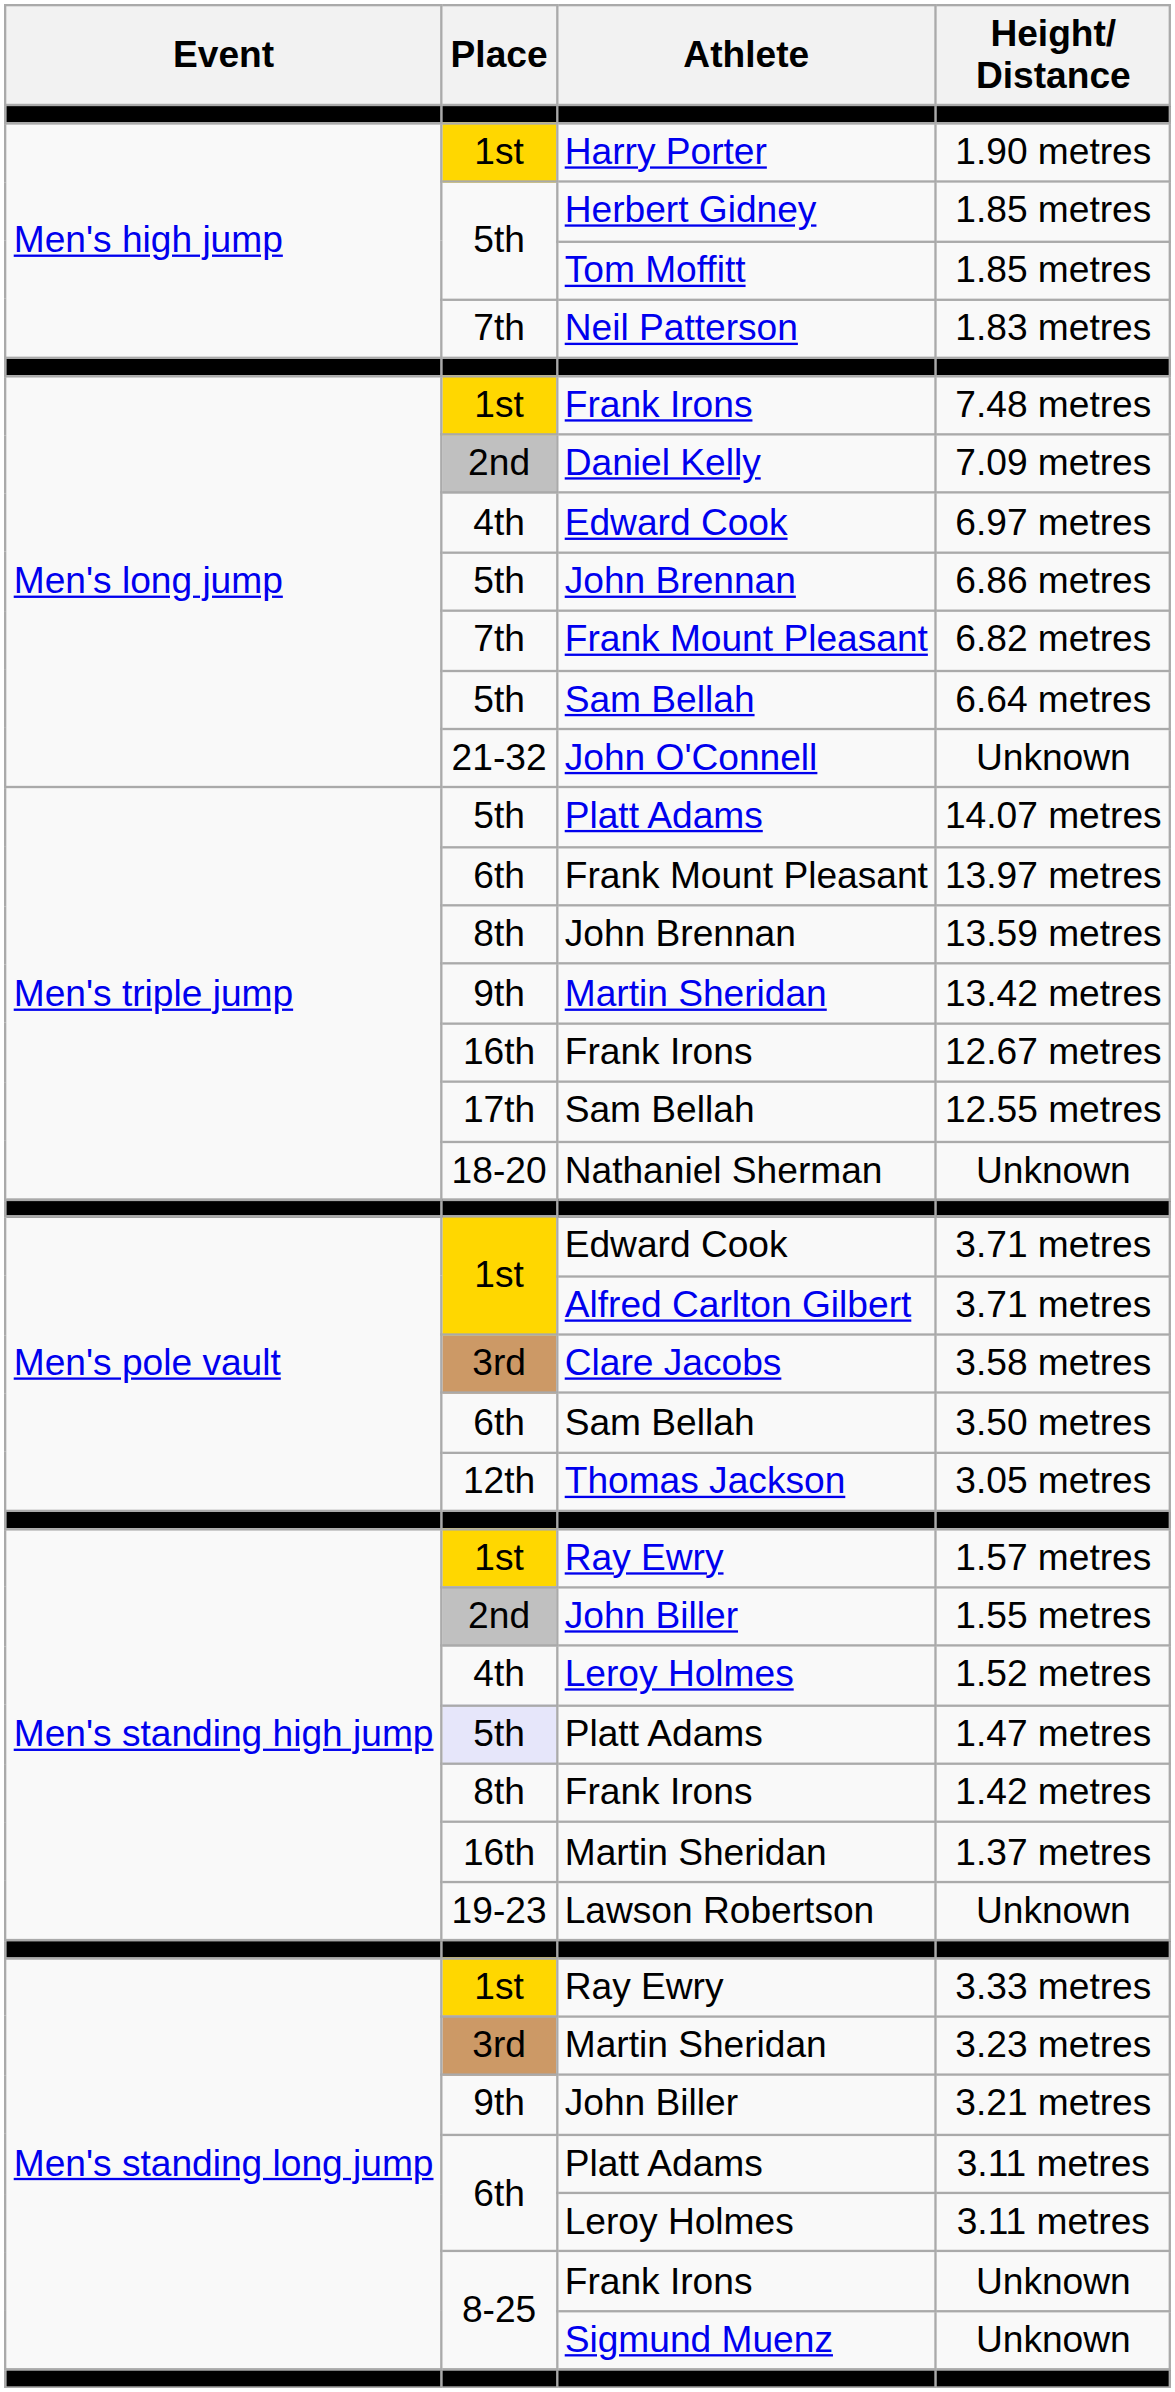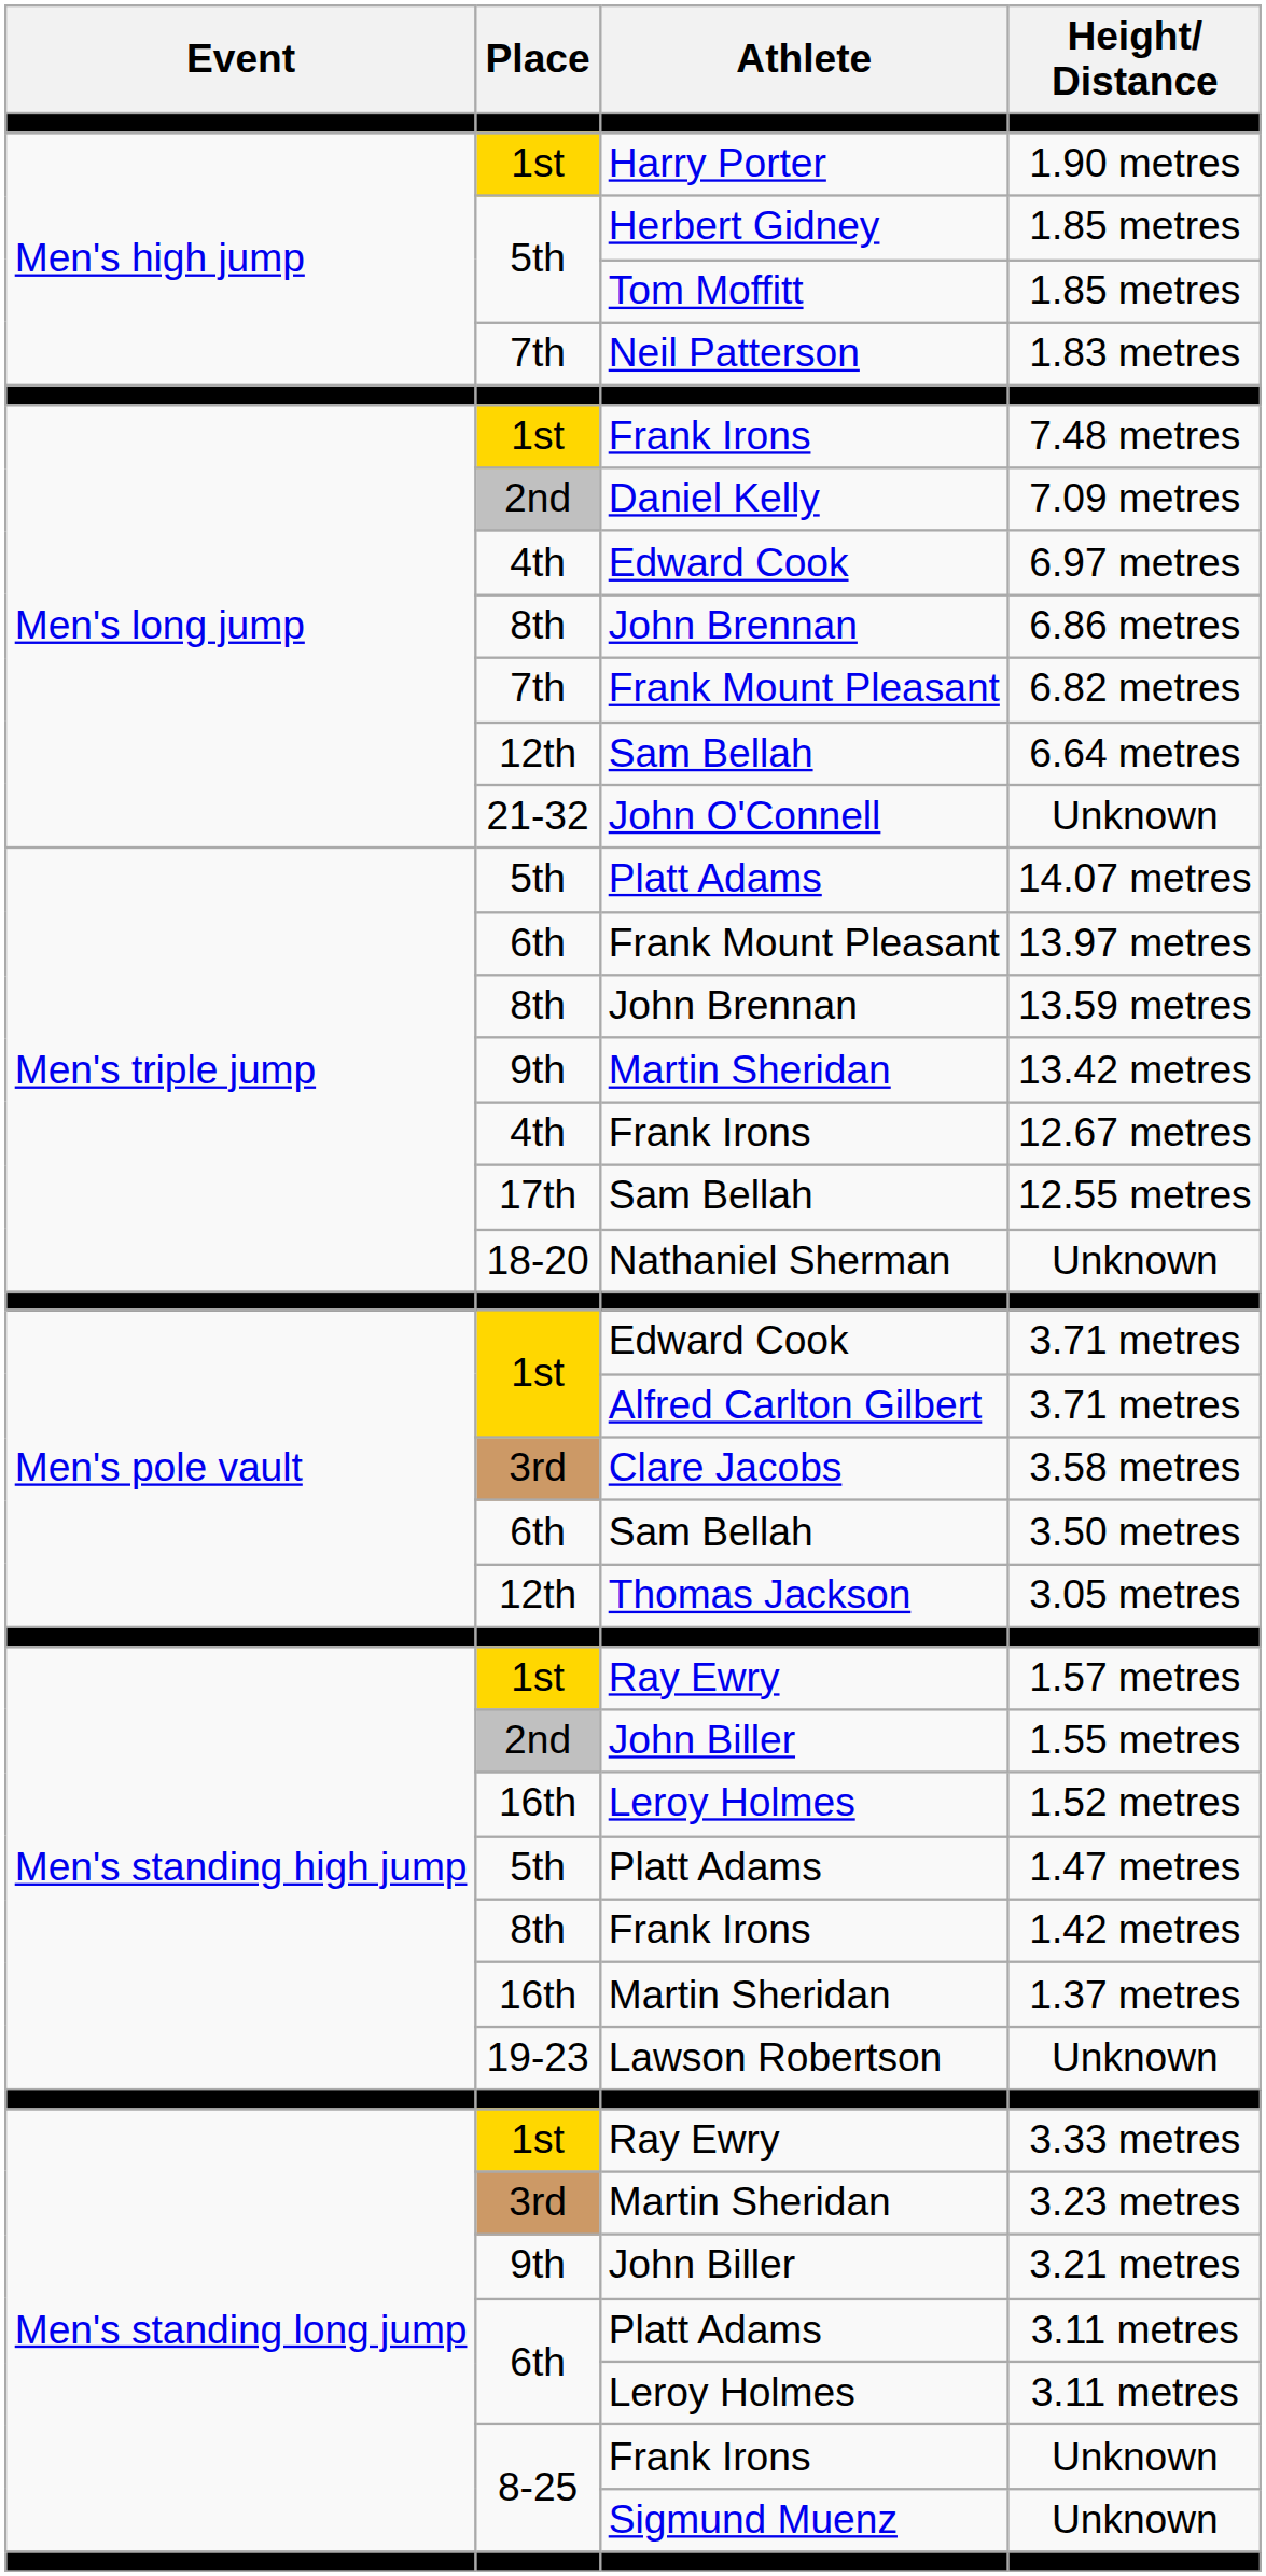6.86 metres | Place: 5th -> 8th
6.64 metres | Place: 5th -> 12th
12.67 metres | Place: 16th -> 4th
1.52 metres | Place: 4th -> 16th
1.47 metres | Place: lavender background -> no background
